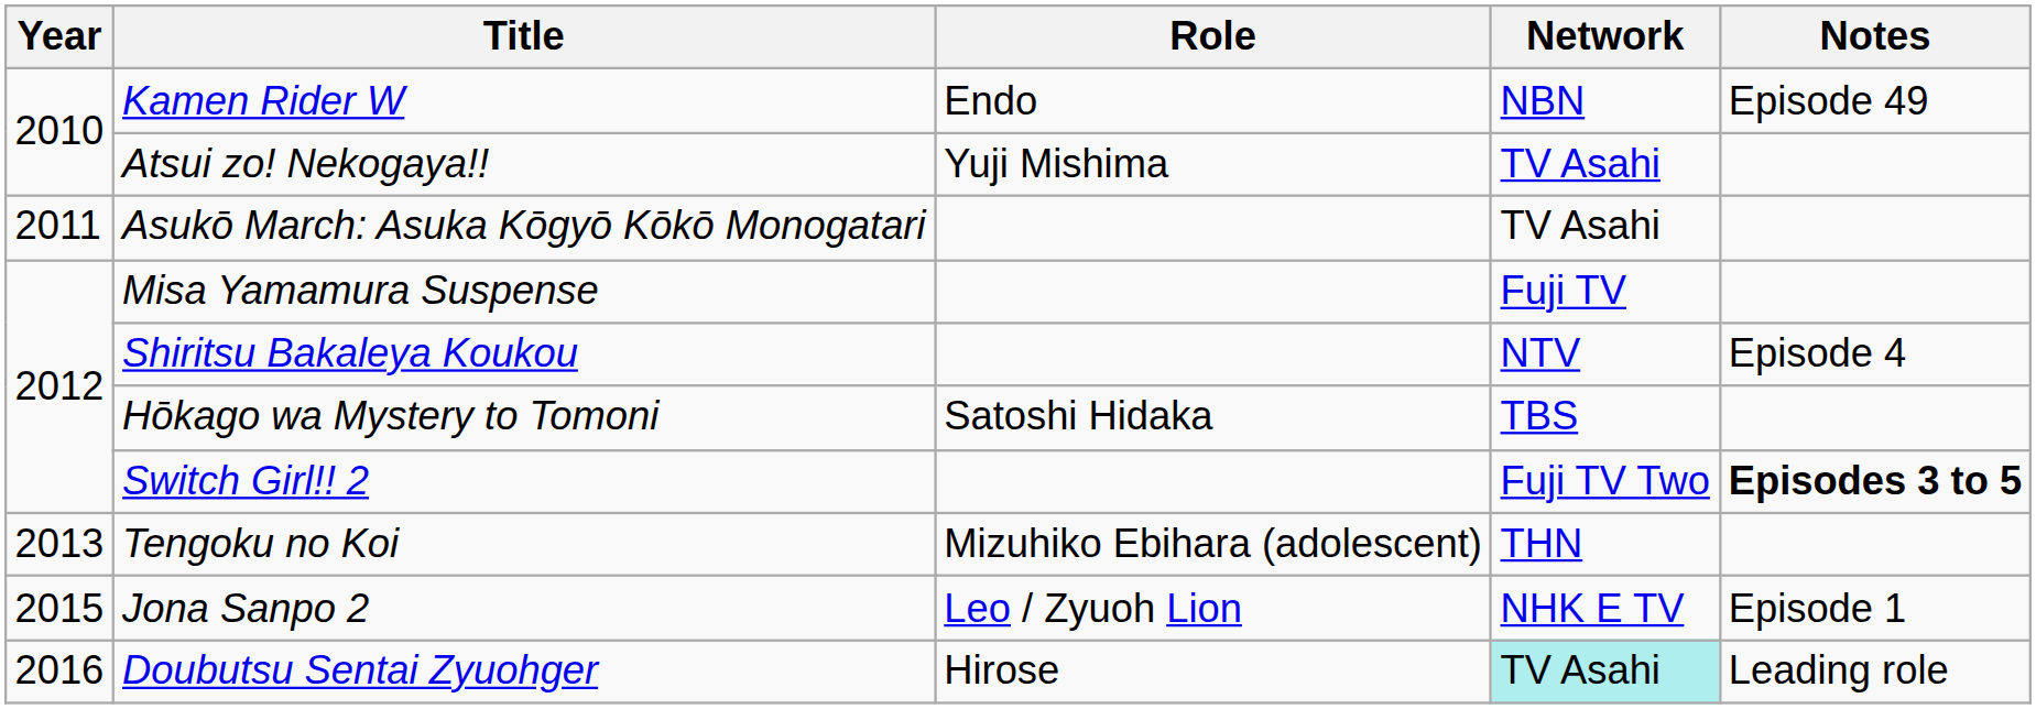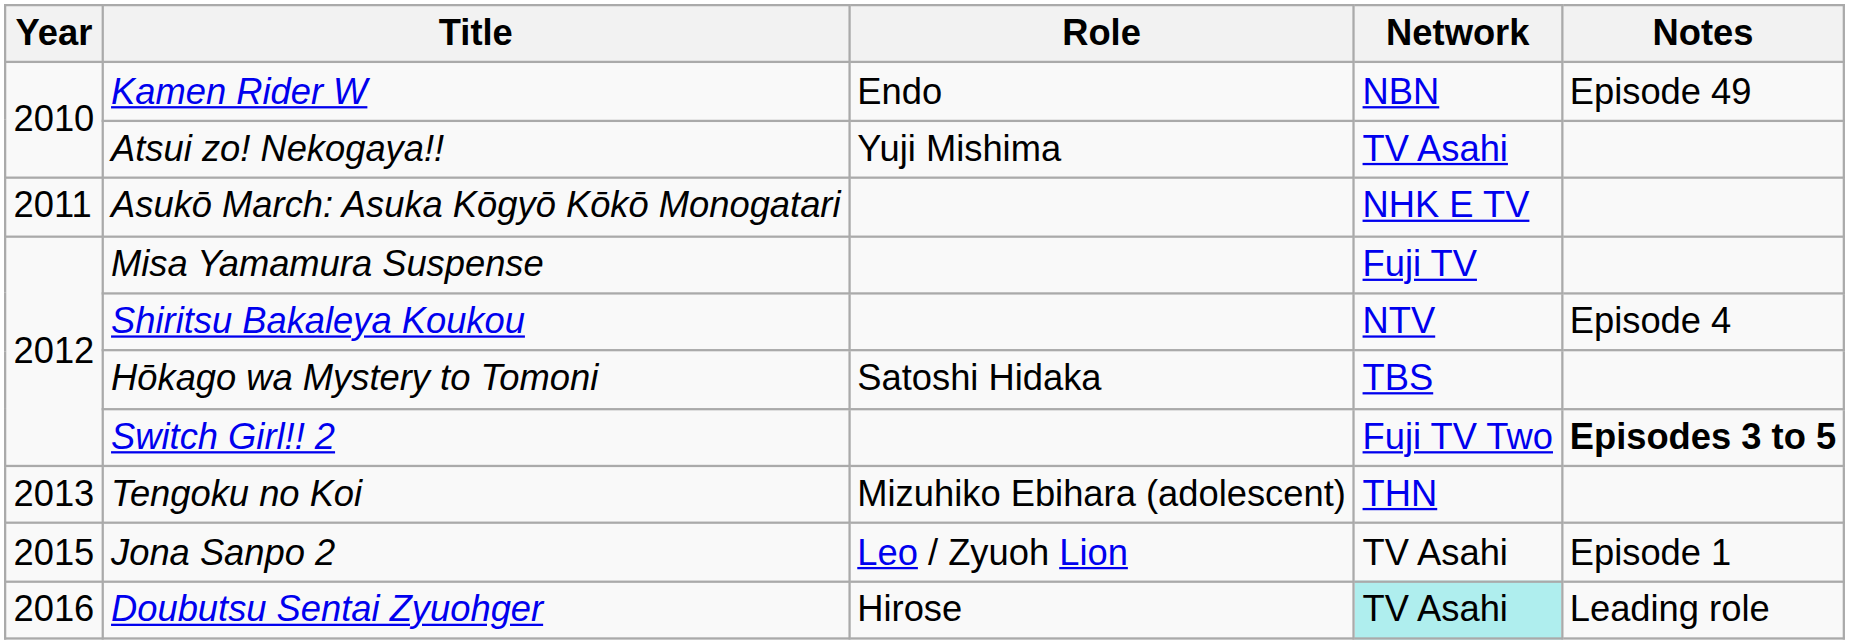Asukō March: Asuka Kōgyō Kōkō Monogatari | Network: TV Asahi -> NHK E TV
Jona Sanpo 2 | Network: NHK E TV -> TV Asahi
